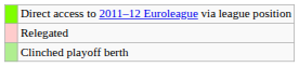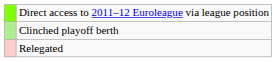rows swapped: Clinched playoff berth <-> Relegated
